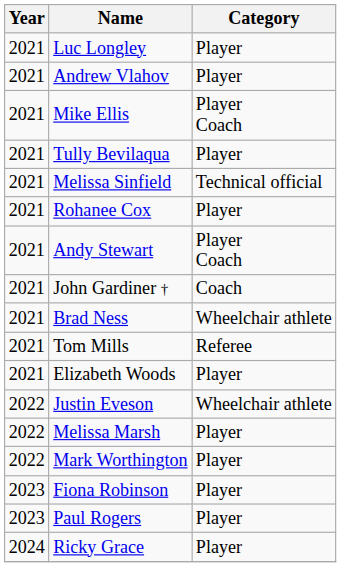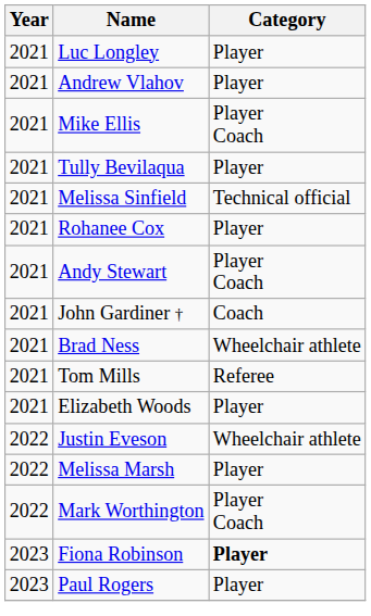Mark Worthington | Category: Player -> Player Coach
Fiona Robinson | Category: normal -> bold
- row: 2024 | Ricky Grace | Player
